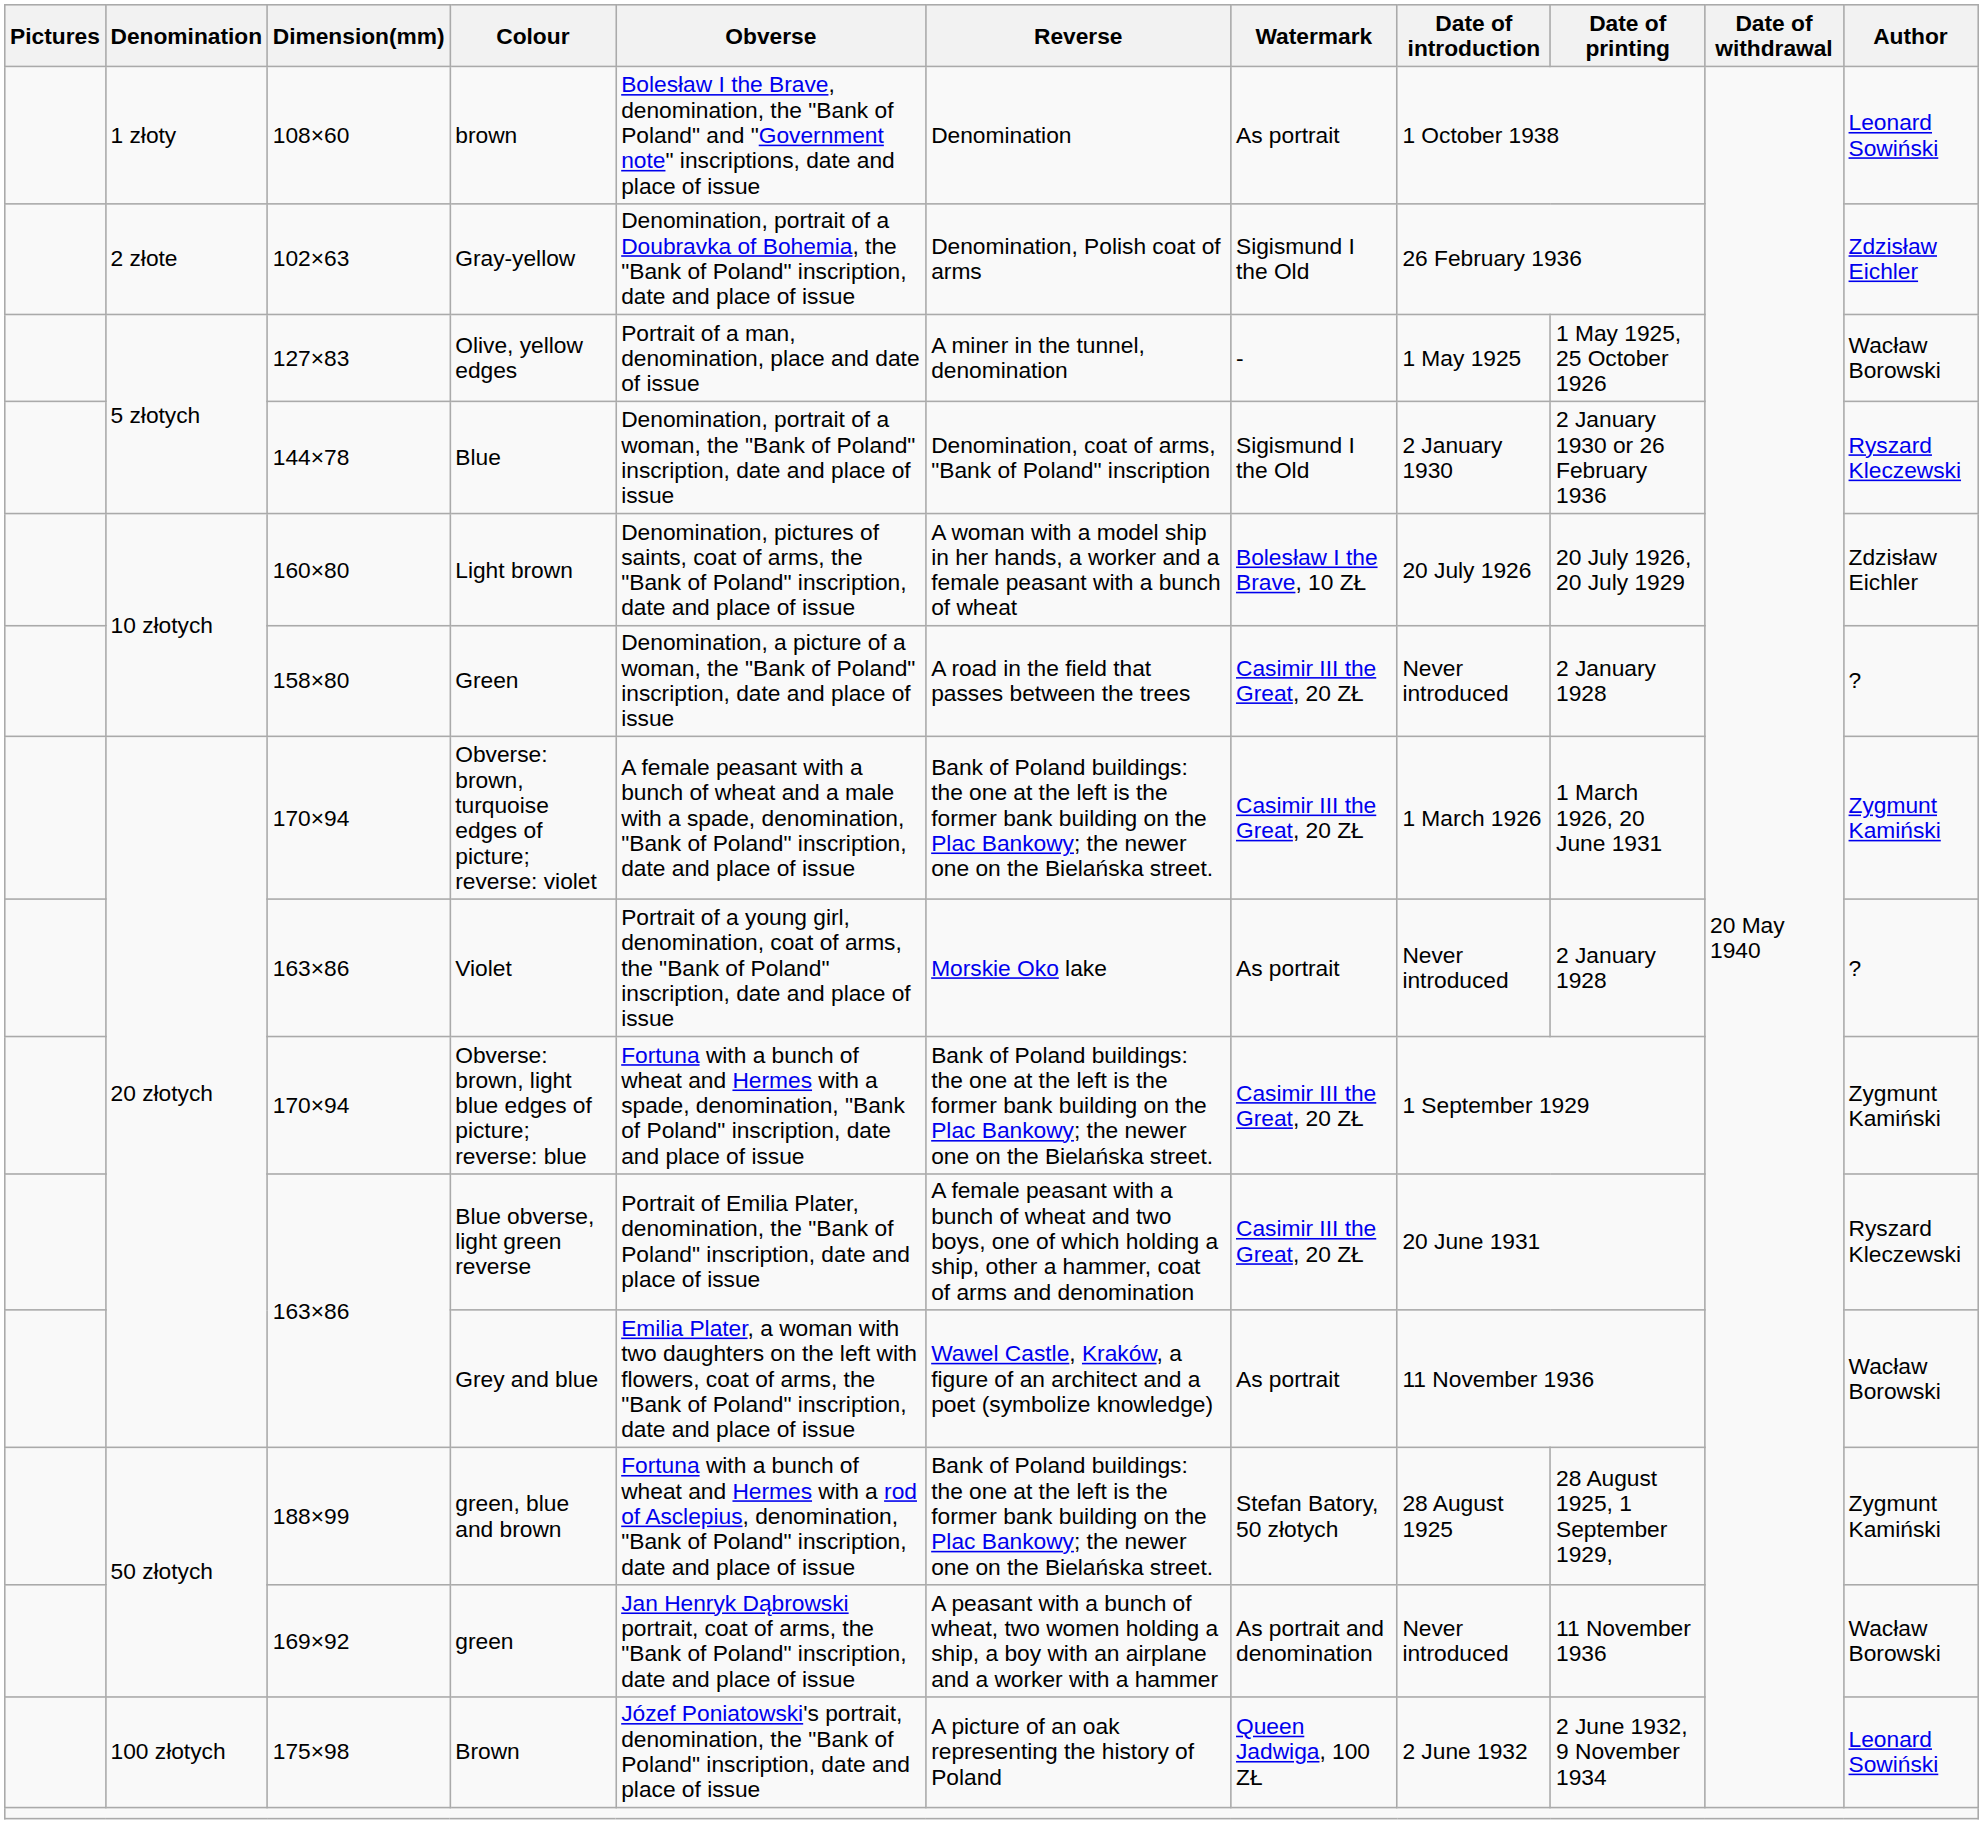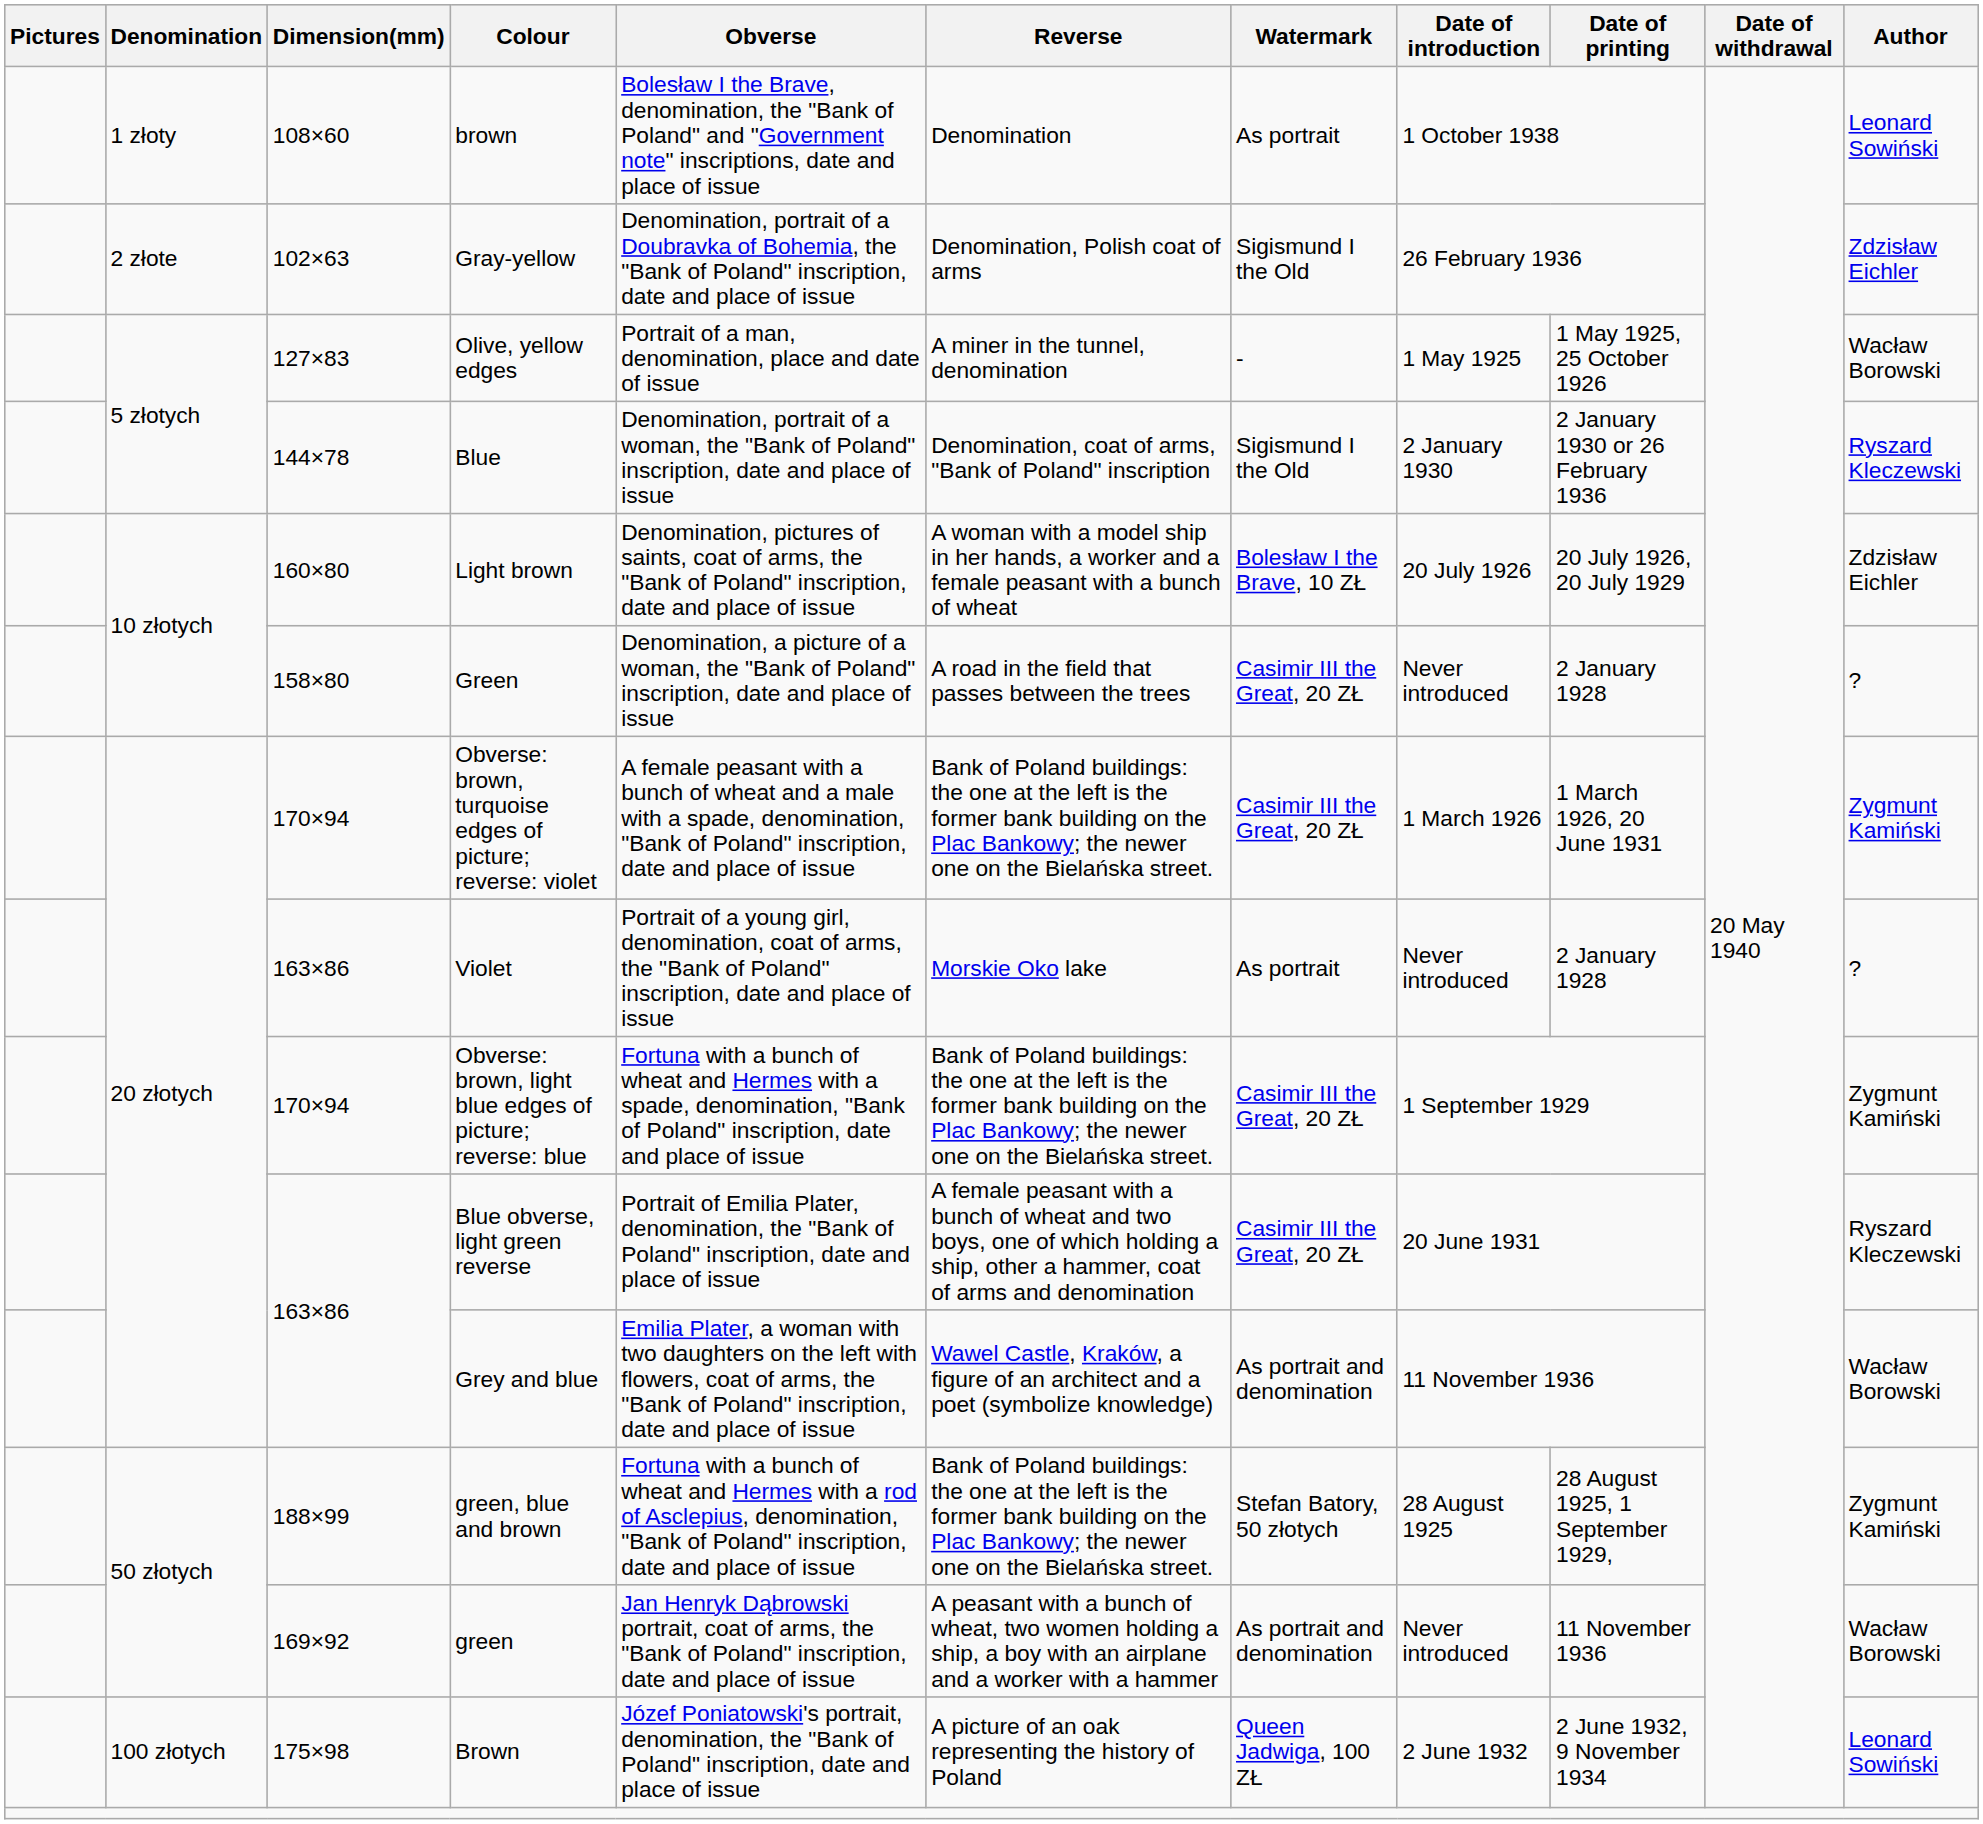Grey and blue | Watermark: As portrait -> As portrait and denomination
